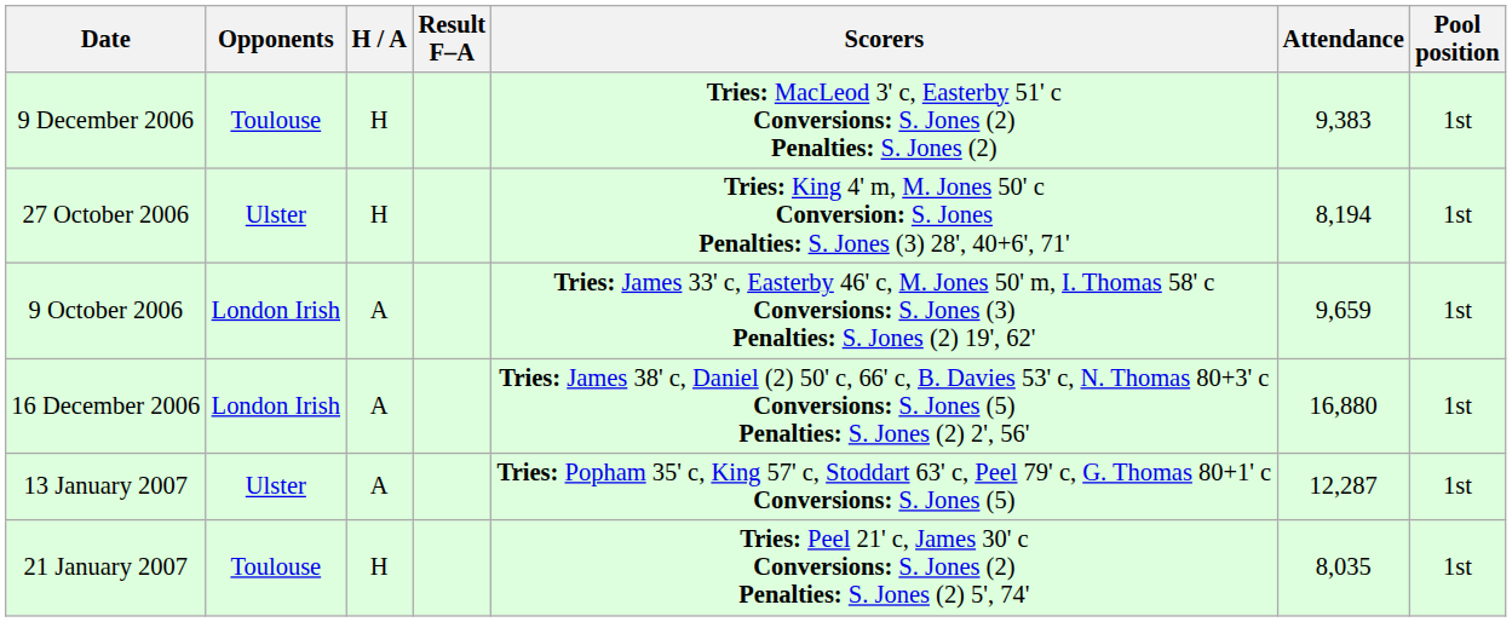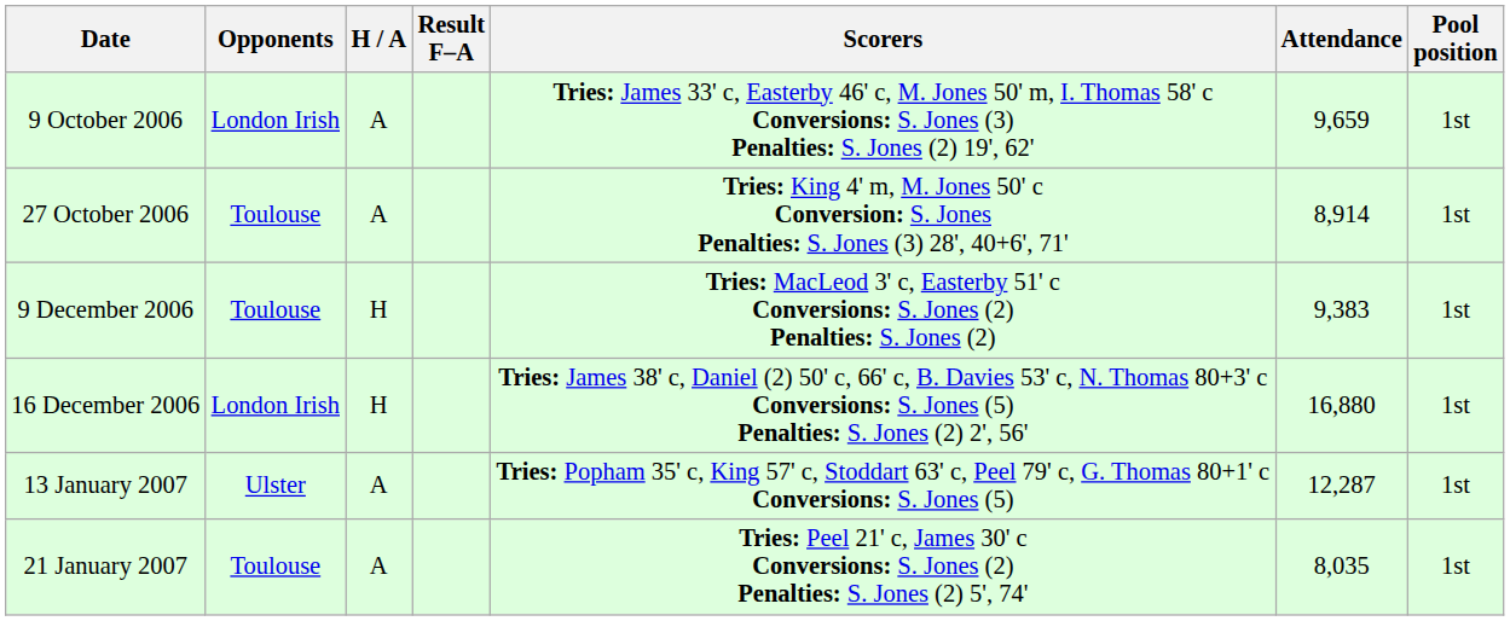rows swapped: 9 October 2006 <-> 9 December 2006
27 October 2006 | Opponents: Ulster -> Toulouse
27 October 2006 | H / A: H -> A
27 October 2006 | Attendance: 8,194 -> 8,914
16 December 2006 | H / A: A -> H
21 January 2007 | H / A: H -> A
